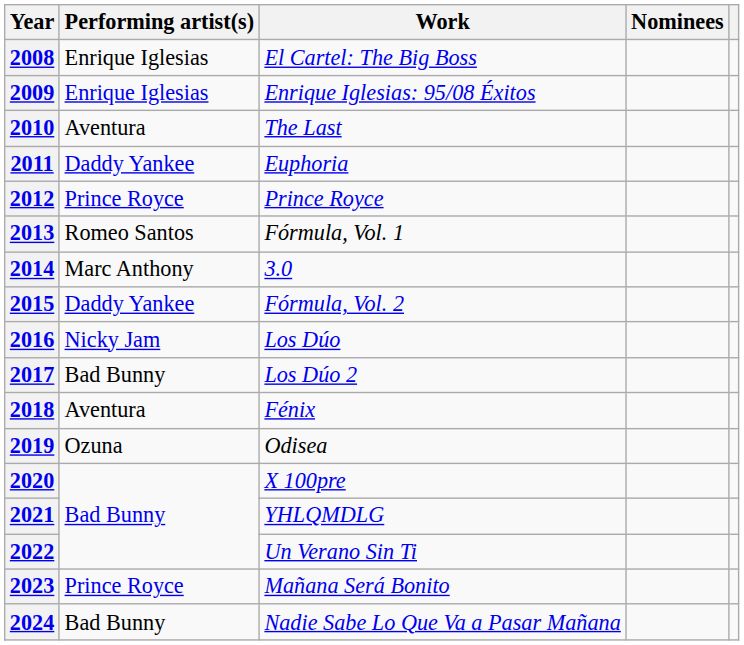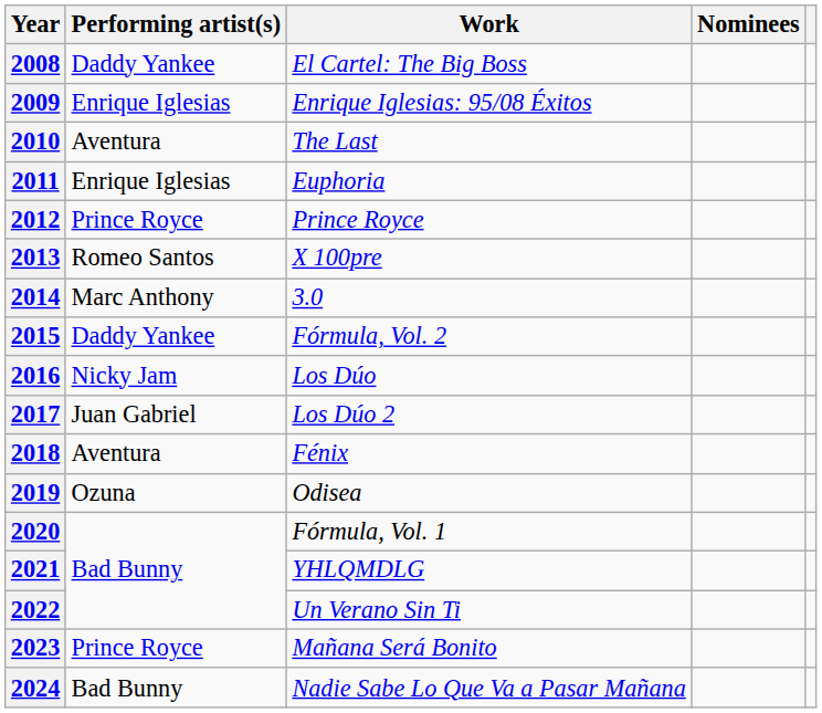2008 | Performing artist(s): Enrique Iglesias -> Daddy Yankee
2011 | Performing artist(s): Daddy Yankee -> Enrique Iglesias
2013 | Work: Fórmula, Vol. 1 -> X 100pre
2017 | Performing artist(s): Bad Bunny -> Juan Gabriel
2020 | Work: X 100pre -> Fórmula, Vol. 1
